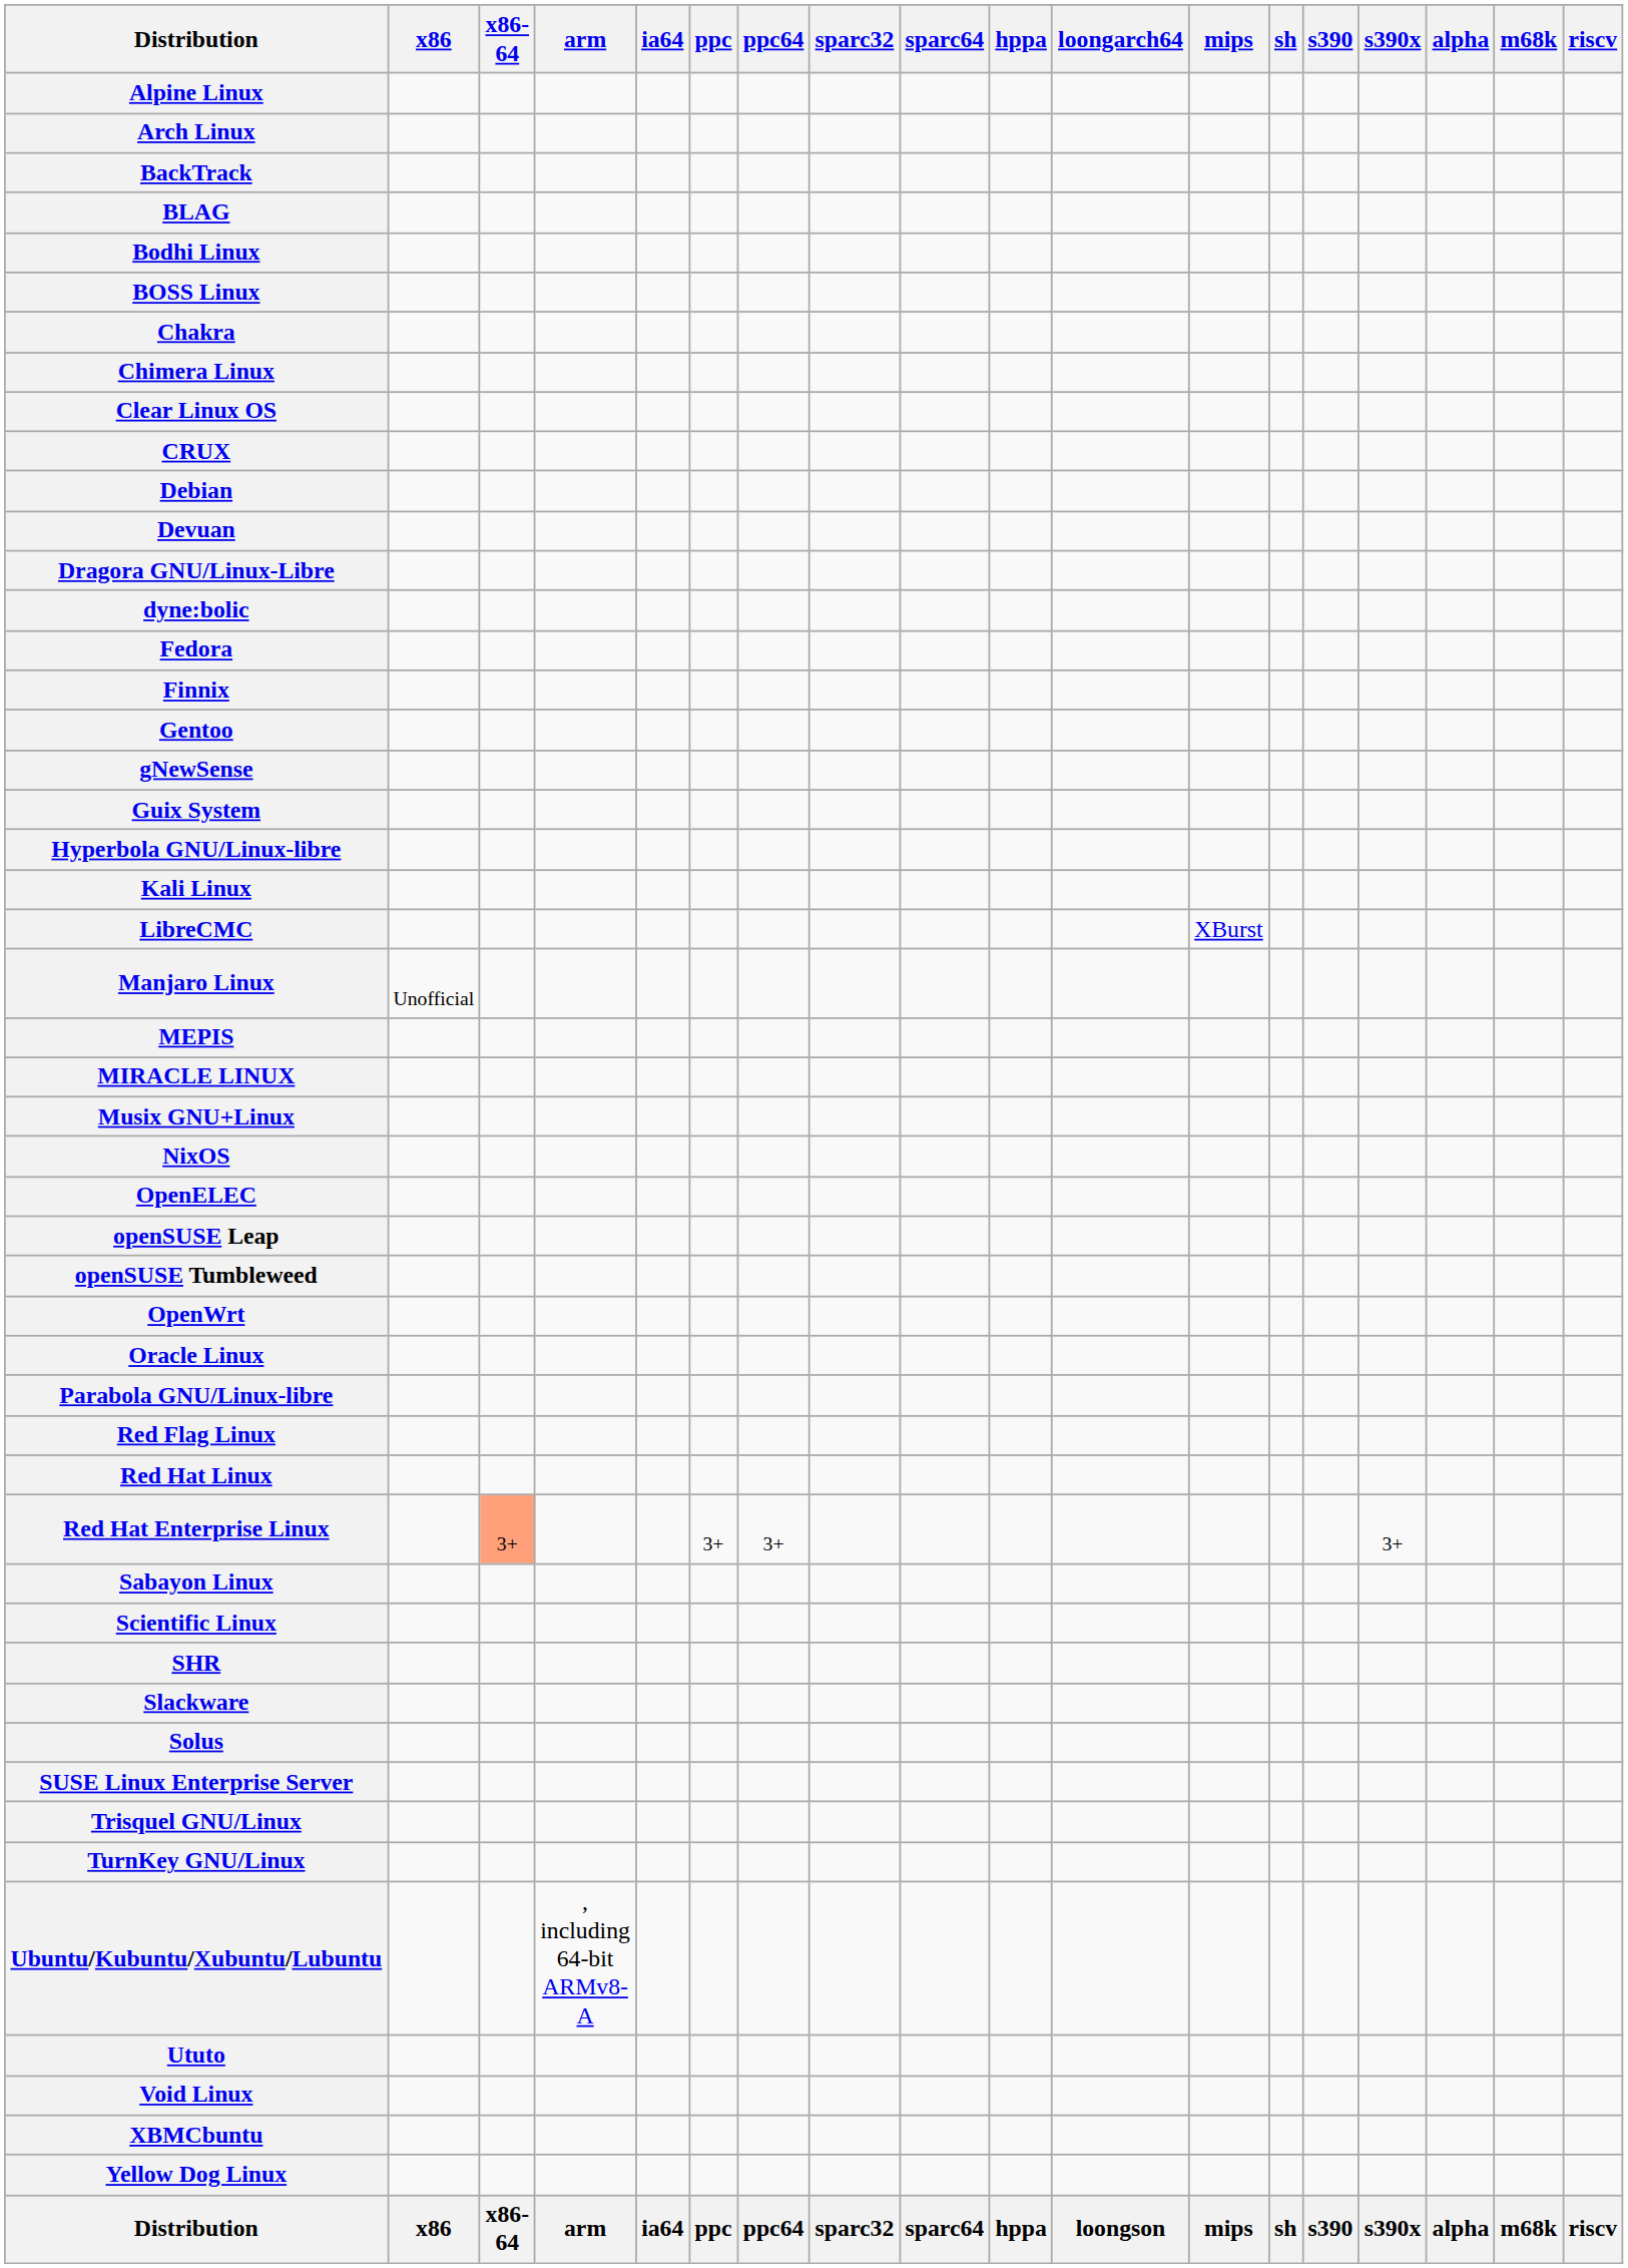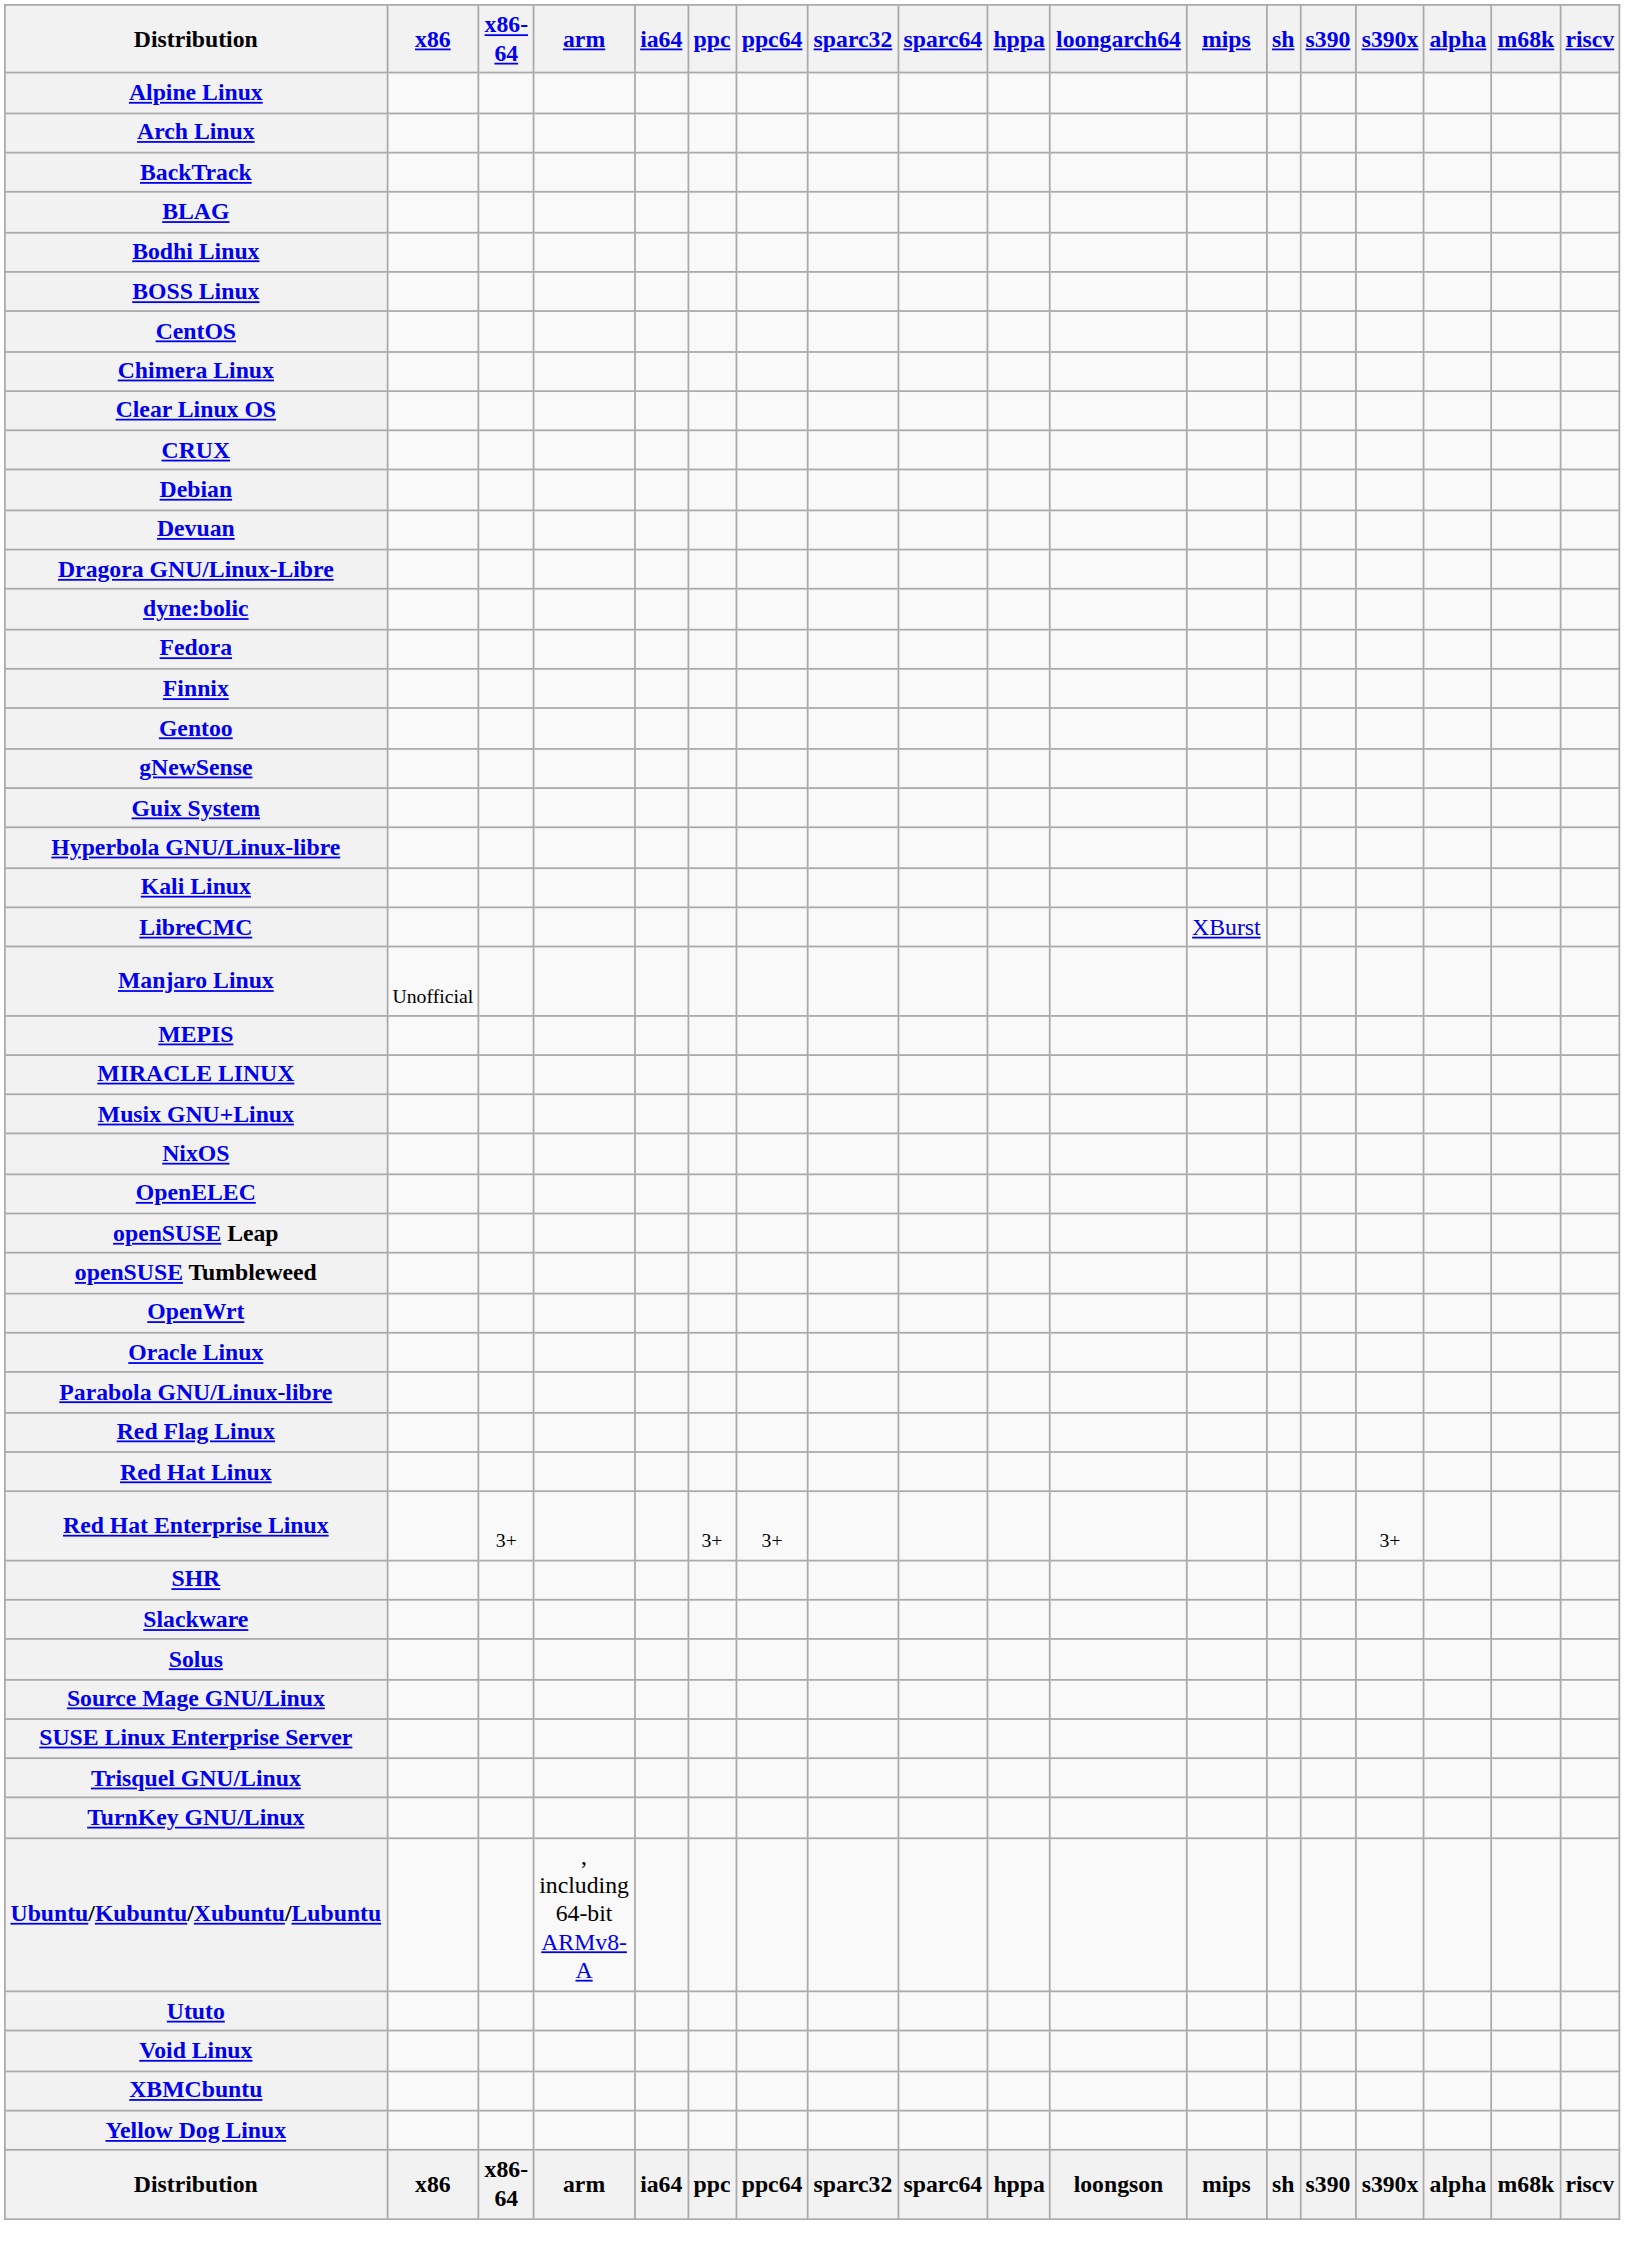+ row: CentOS
- row: Chakra
Red Hat Enterprise Linux | x86-64: lightsalmon background -> no background
- row: Sabayon Linux
- row: Scientific Linux
+ row: Source Mage GNU/Linux
